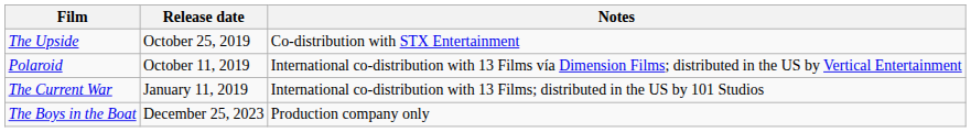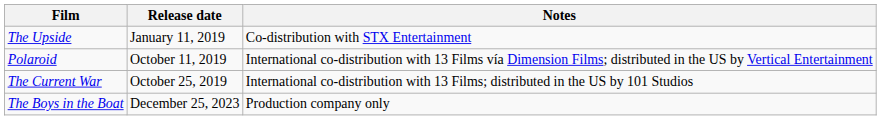The Upside | Release date: October 25, 2019 -> January 11, 2019
The Current War | Release date: January 11, 2019 -> October 25, 2019
